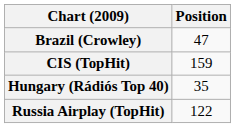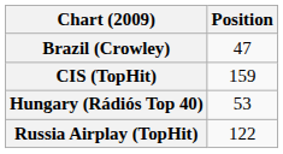Hungary (Rádiós Top 40) | Position: 35 -> 53
